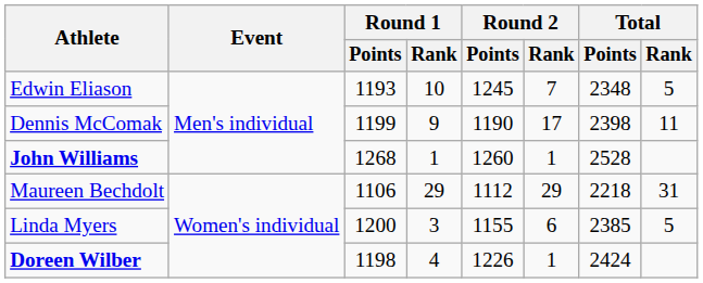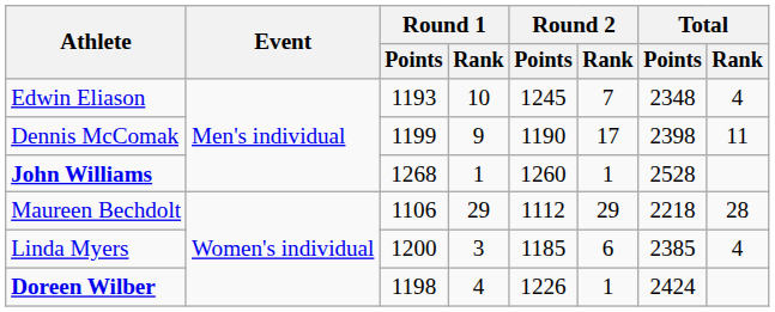Edwin Eliason | Total / Rank: 5 -> 4
Maureen Bechdolt | Total / Rank: 31 -> 28
Linda Myers | Round 2 / Points: 1155 -> 1185
Linda Myers | Total / Rank: 5 -> 4
